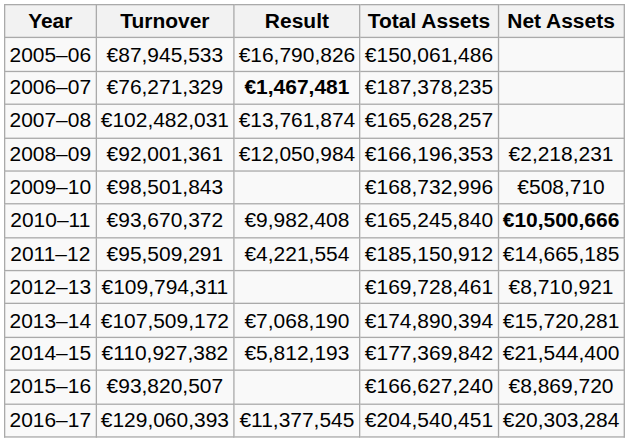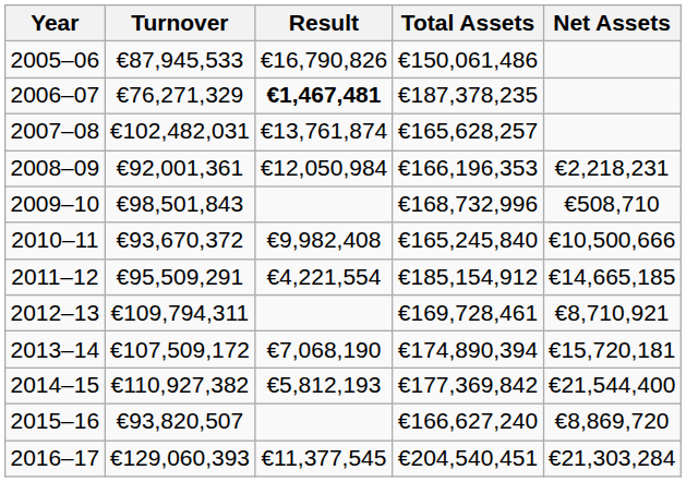2010–11 | Net Assets: bold -> normal
2011–12 | Total Assets: €185,150,912 -> €185,154,912
2013–14 | Net Assets: €15,720,281 -> €15,720,181
2016–17 | Net Assets: €20,303,284 -> €21,303,284
